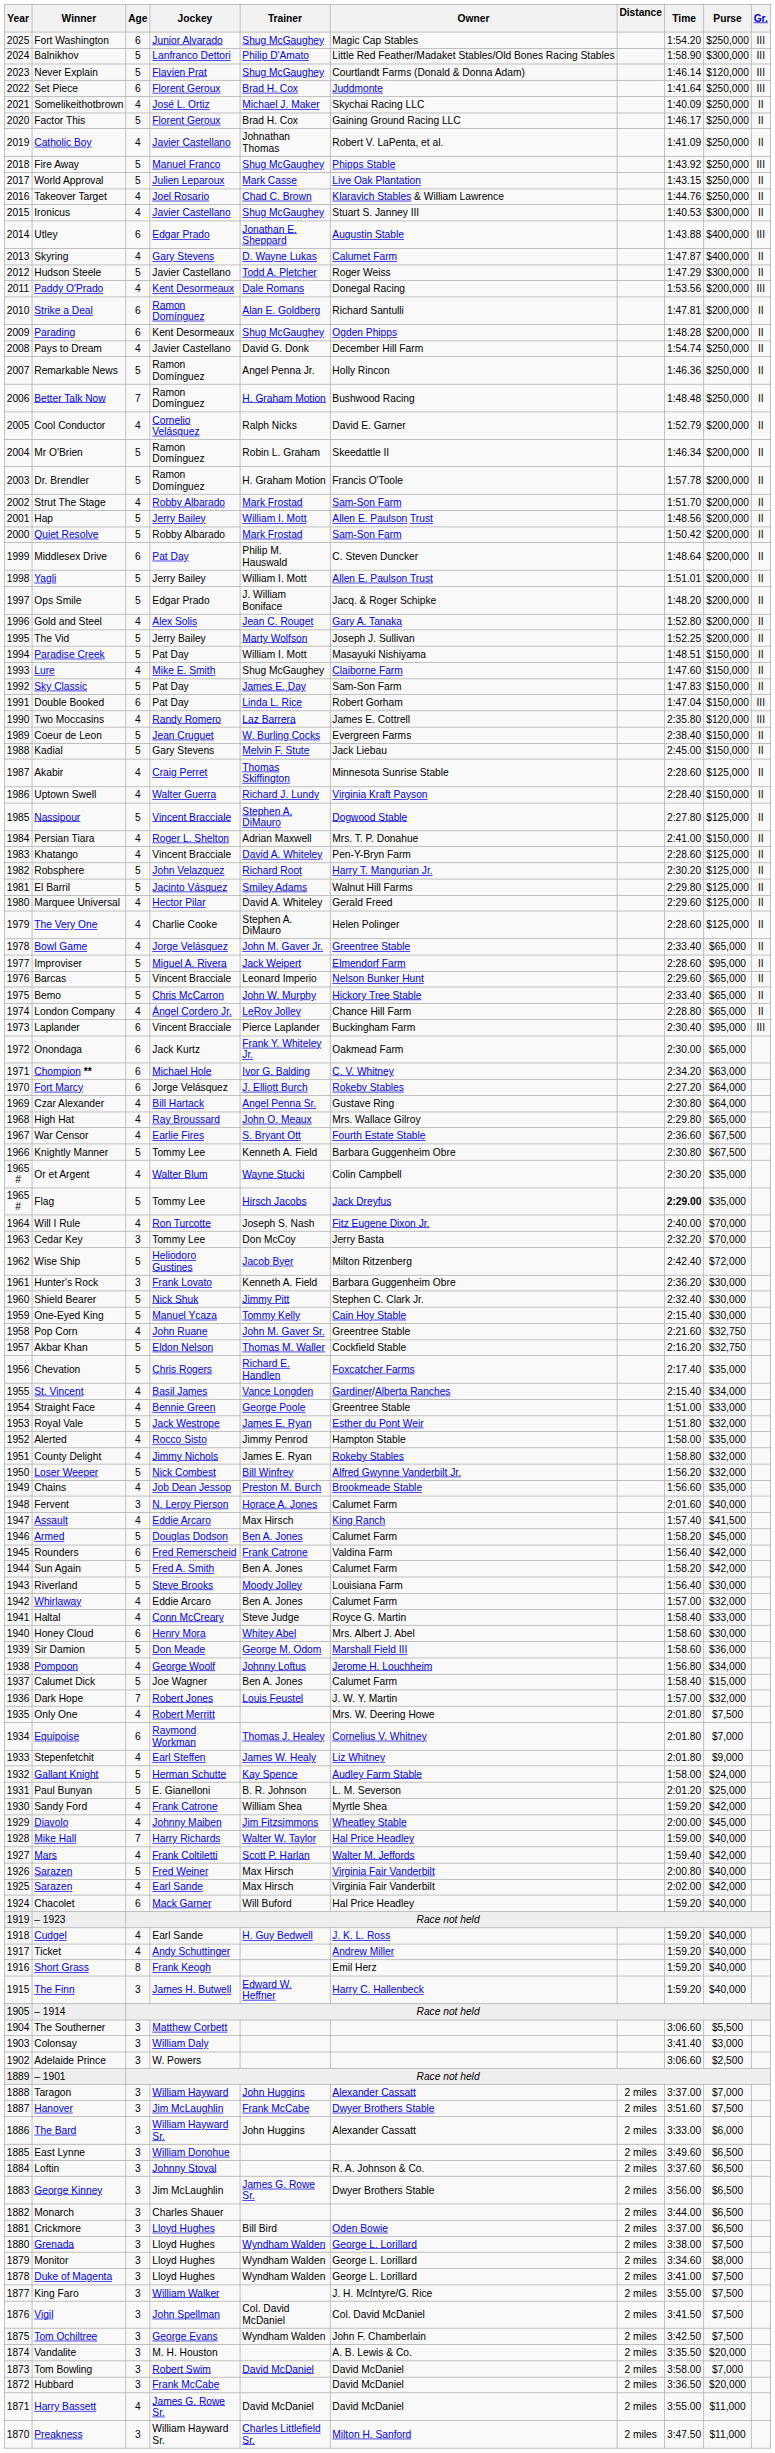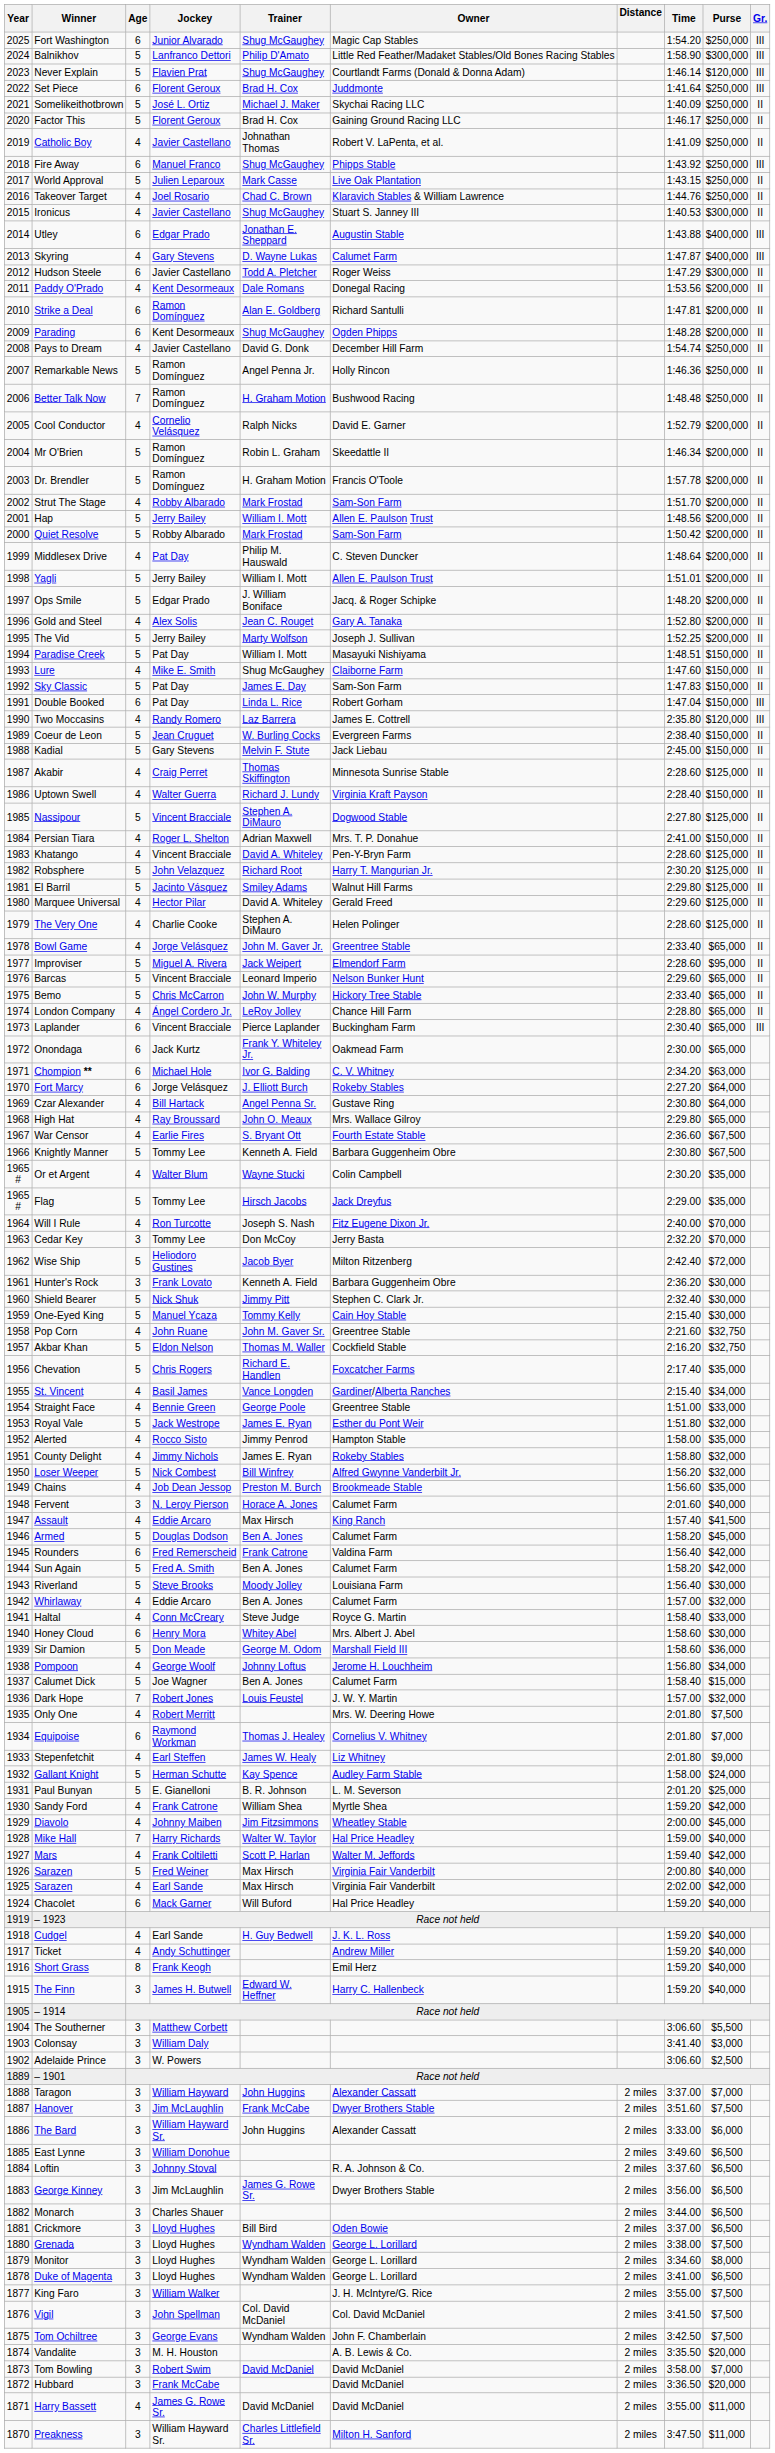Somelikeithotbrown | Age: 4 -> 5
Fire Away | Age: 5 -> 6
Skyring | Gr.: II -> III
Hudson Steele | Age: 5 -> 6
Paddy O'Prado | Gr.: III -> II
Middlesex Drive | Age: 6 -> 4
Laplander | Purse: $95,000 -> $65,000
Flag | Time: bold -> normal
Duke of Magenta | Purse: $7,500 -> $6,500
